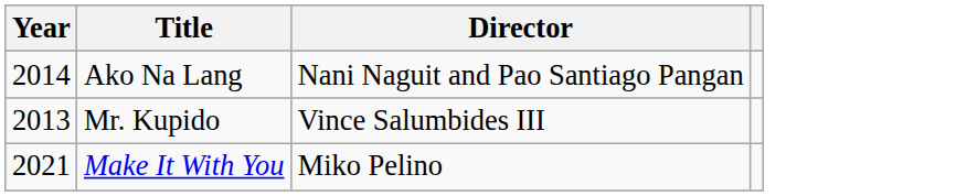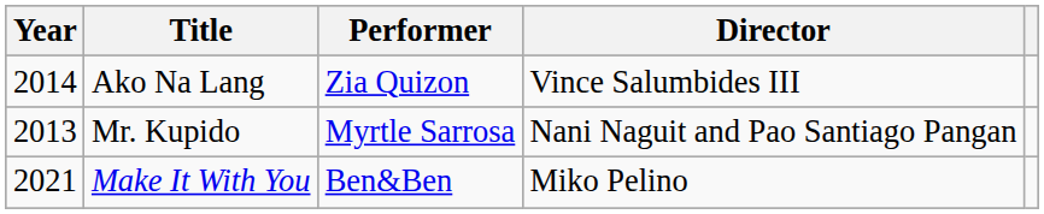+ column: Performer | Zia Quizon | Myrtle Sarrosa | Ben&Ben
Ako Na Lang | Director: Nani Naguit and Pao Santiago Pangan -> Vince Salumbides III
Mr. Kupido | Director: Vince Salumbides III -> Nani Naguit and Pao Santiago Pangan
